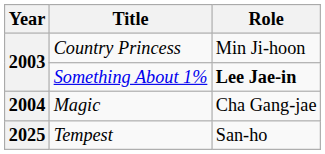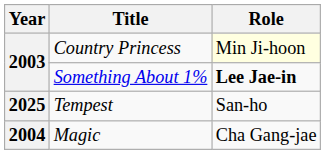Country Princess | Role: no background -> lightyellow background
rows swapped: Magic <-> Tempest
